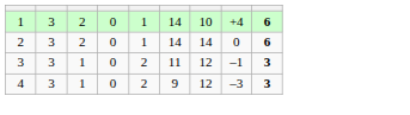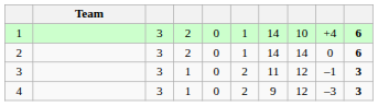+ column: Team
